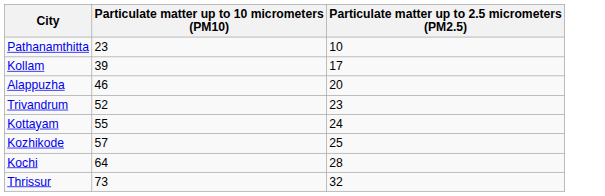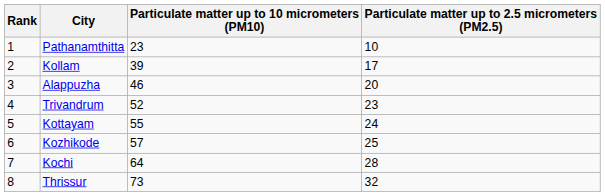+ column: Rank | 1 | 2 | 3 | 4 | 5 | 6 | 7 | 8
